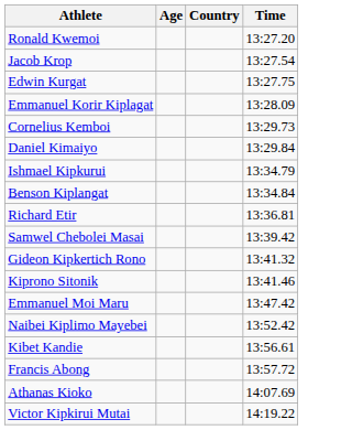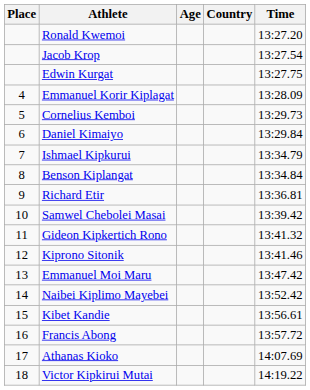+ column: Place | 4 | 5 | 6 | 7 | 8 | 9 | 10 | 11 | 12 | 13 | 14 | 15 | 16 | 17 | 18
